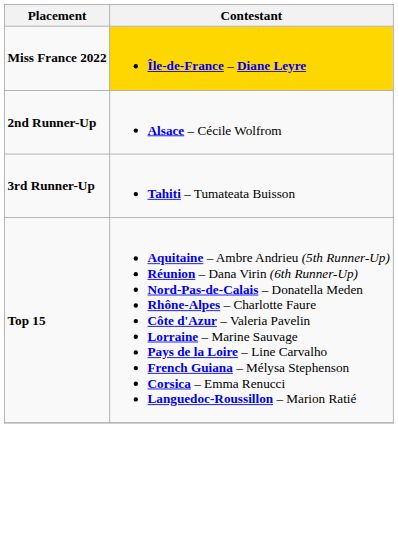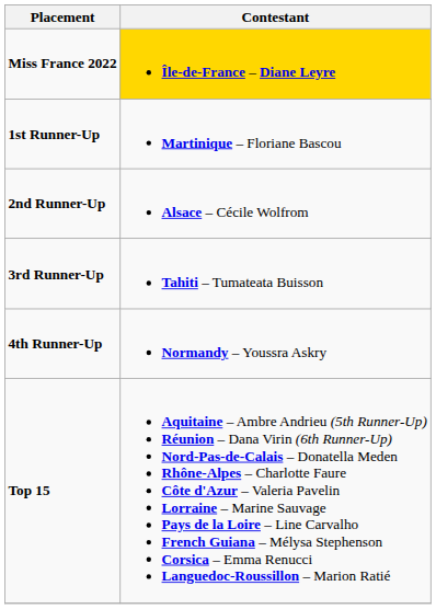+ row: 1st Runner-Up | Martinique – Floriane Bascou
+ row: 4th Runner-Up | Normandy – Youssra Askry
